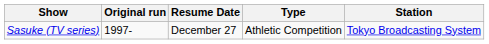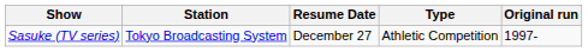columns swapped: Station <-> Original run
